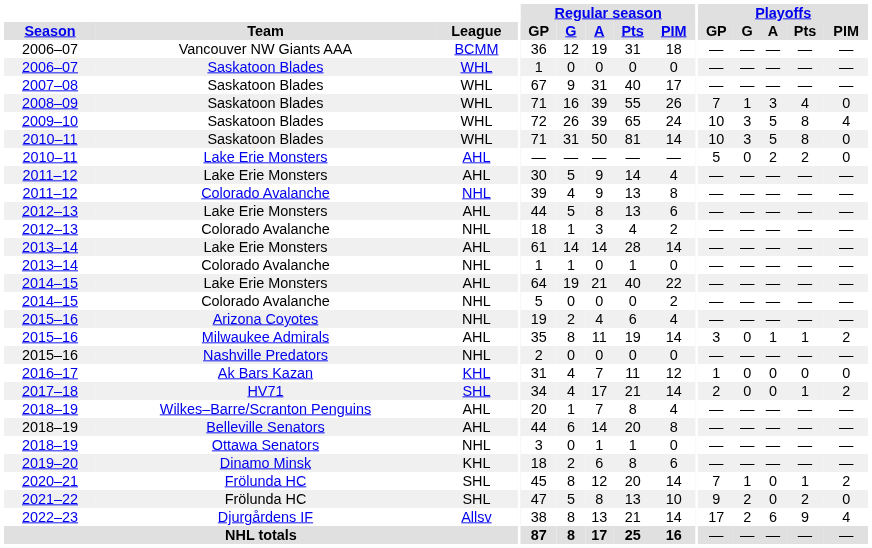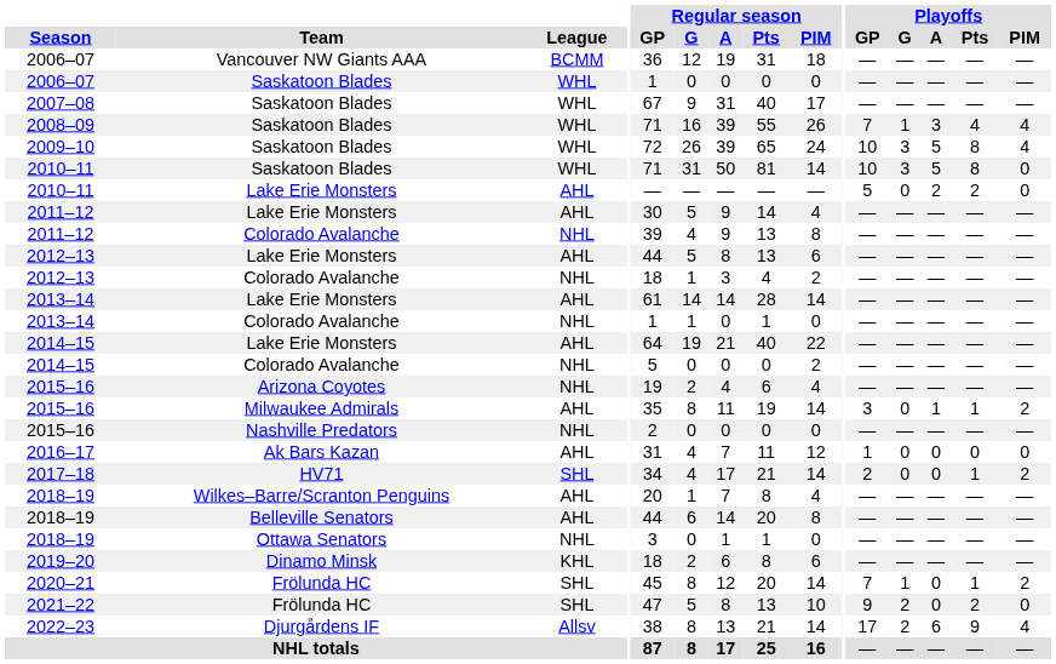2008–09 | Playoffs / PIM: 0 -> 4
2016–17 | League: KHL -> AHL
